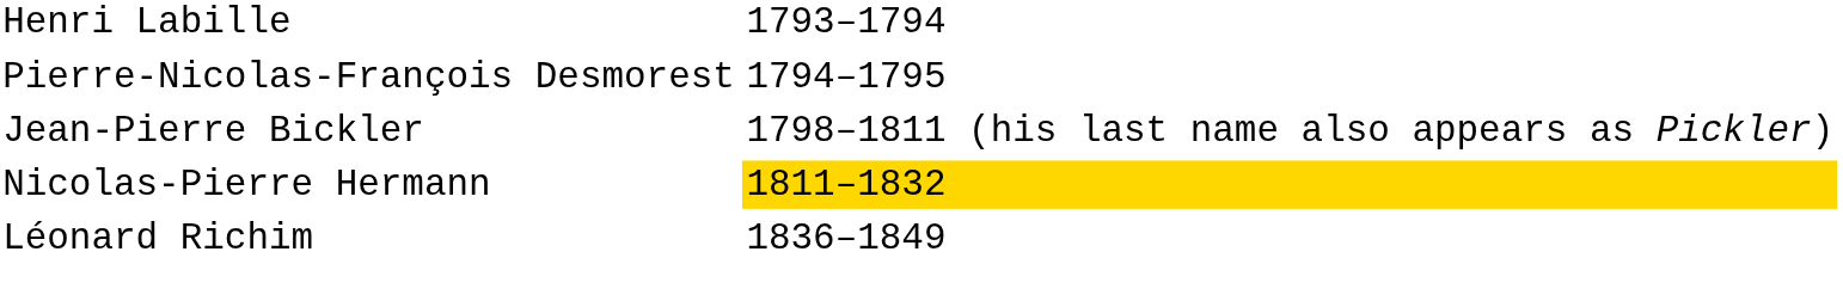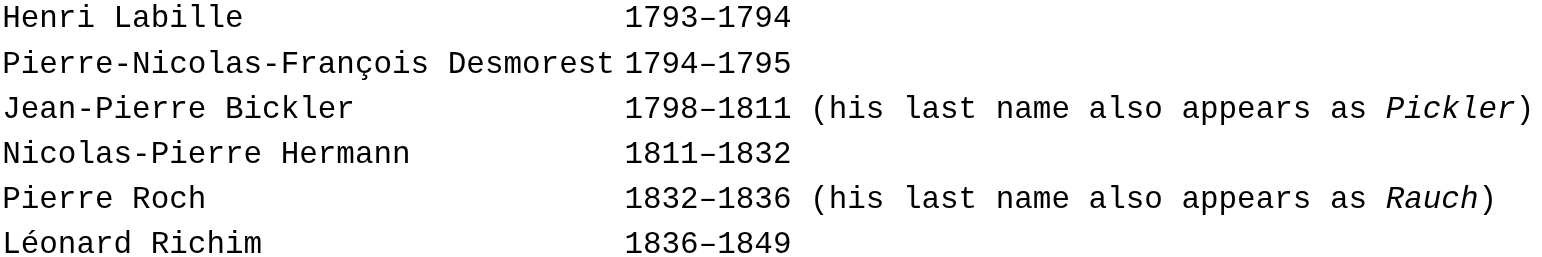Nicolas-Pierre Hermann | column 2: gold background -> no background
+ row: Pierre Roch | 1832–1836 (his last name also appears as Rauch)
